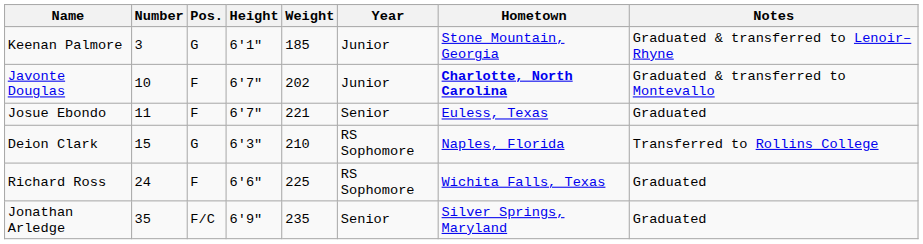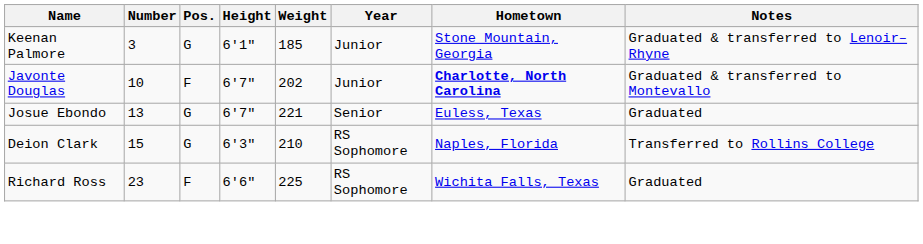Josue Ebondo | Number: 11 -> 13
Josue Ebondo | Pos.: F -> G
Richard Ross | Number: 24 -> 23
- row: Jonathan Arledge | 35 | F/C | 6'9" | 235 | Senior | Silver Springs, Maryland | Graduated
